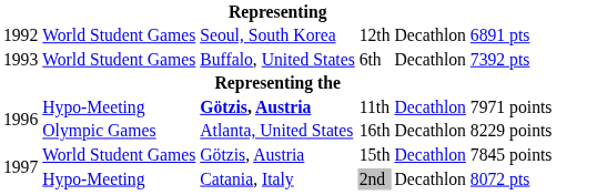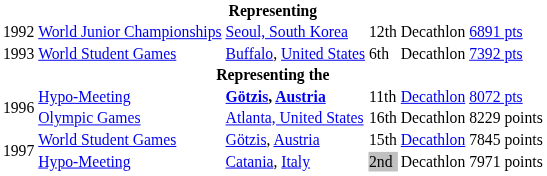12th | column 2: World Student Games -> World Junior Championships
11th | column 6: 7971 points -> 8072 pts
2nd | column 6: 8072 pts -> 7971 points
